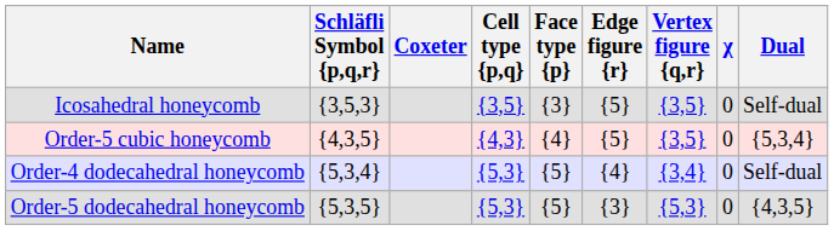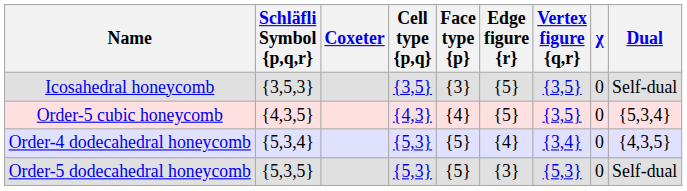Order-4 dodecahedral honeycomb | Dual: Self-dual -> {4,3,5}
Order-5 dodecahedral honeycomb | Dual: {4,3,5} -> Self-dual
